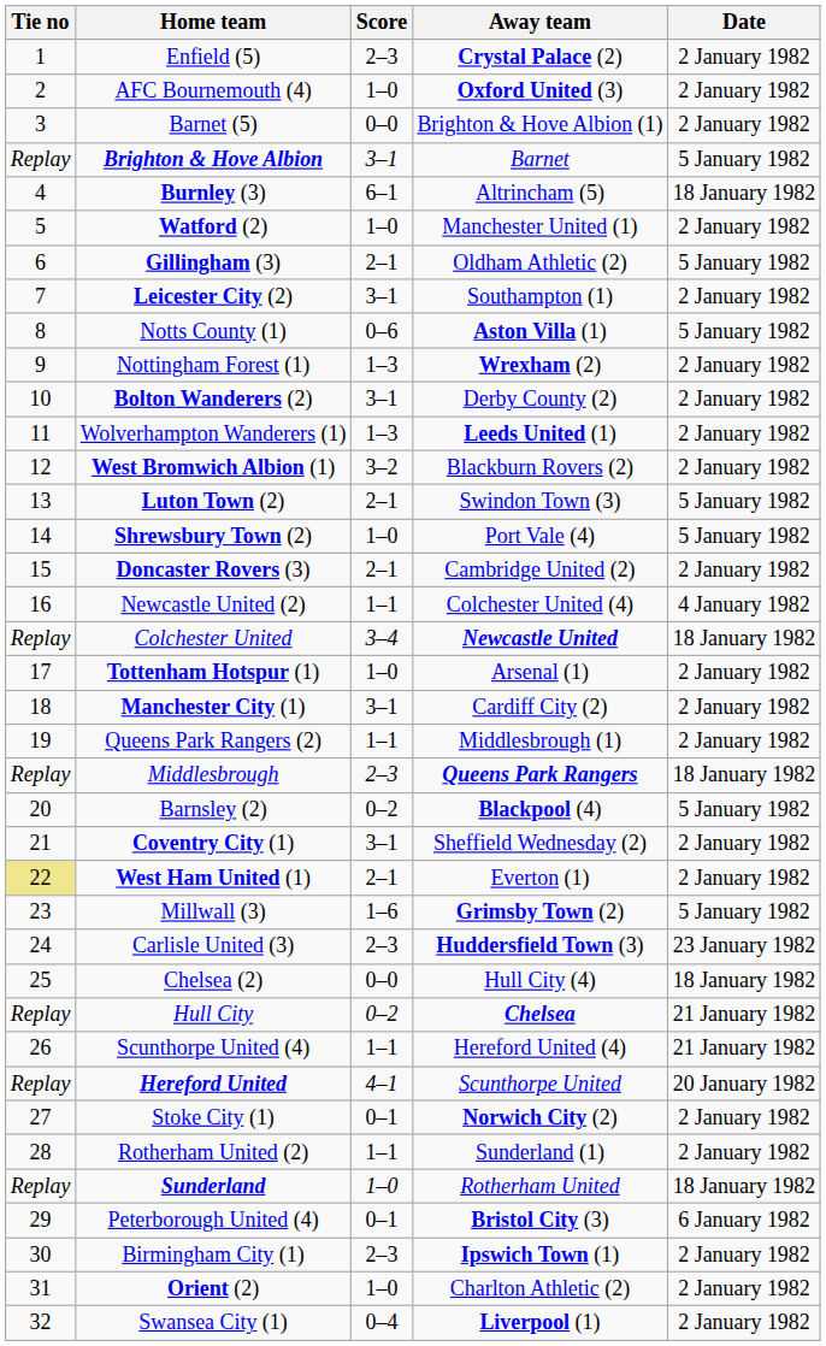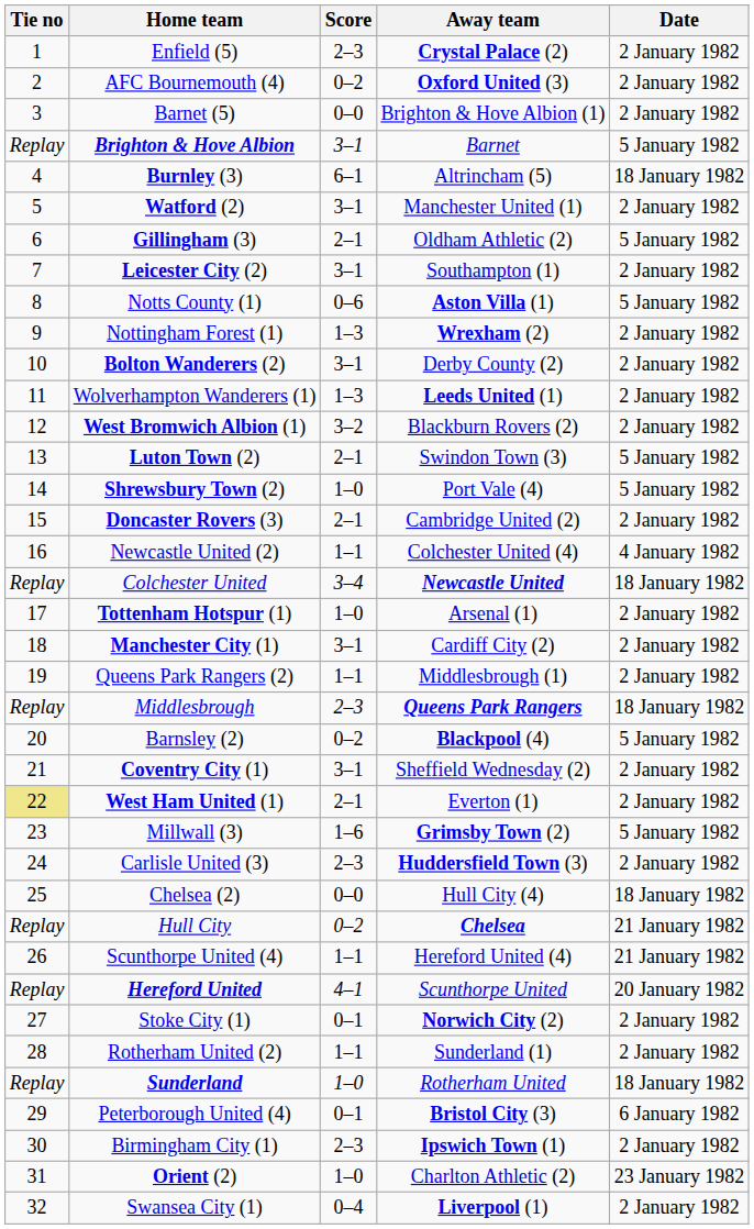AFC Bournemouth (4) | Score: 1–0 -> 0–2
Watford (2) | Score: 1–0 -> 3–1
Carlisle United (3) | Date: 23 January 1982 -> 2 January 1982
Orient (2) | Date: 2 January 1982 -> 23 January 1982
